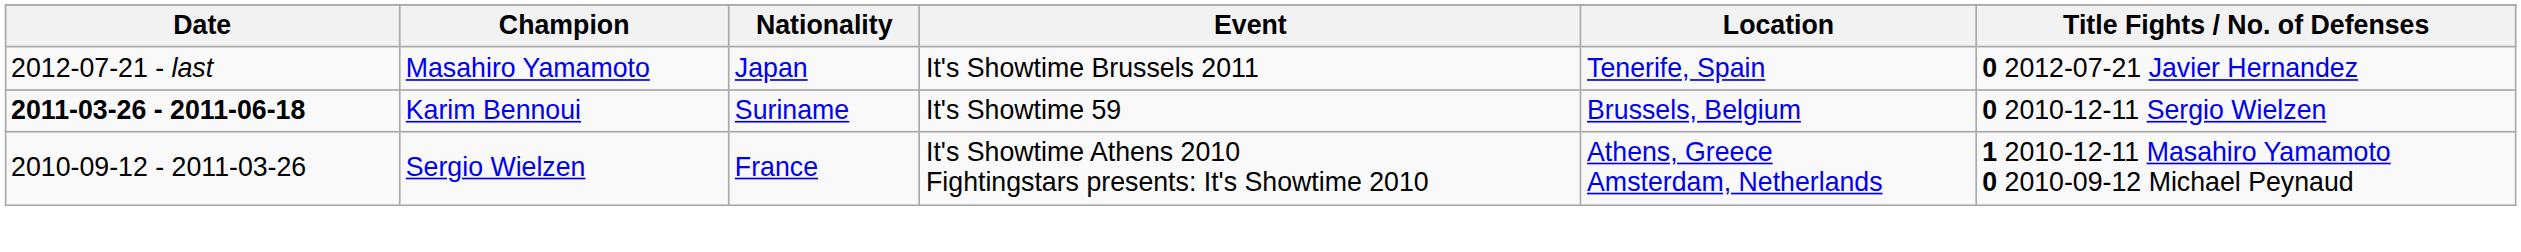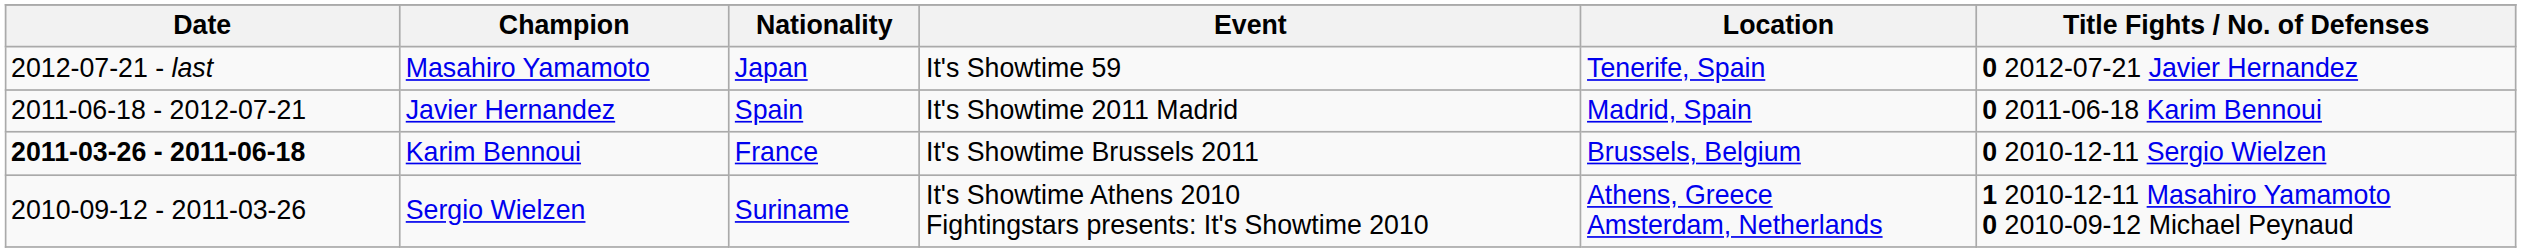Masahiro Yamamoto | Event: It's Showtime Brussels 2011 -> It's Showtime 59
+ row: 2011-06-18 - 2012-07-21 | Javier Hernandez | Spain | It's Showtime 2011 Madrid | Madrid, Spain | 0 2011-06-18 Karim Bennoui
Karim Bennoui | Nationality: Suriname -> France
Karim Bennoui | Event: It's Showtime 59 -> It's Showtime Brussels 2011
Sergio Wielzen | Nationality: France -> Suriname
